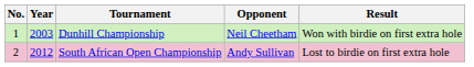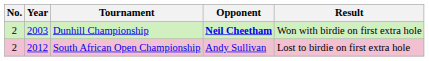Dunhill Championship | No.: 1 -> 2
Dunhill Championship | Opponent: normal -> bold
